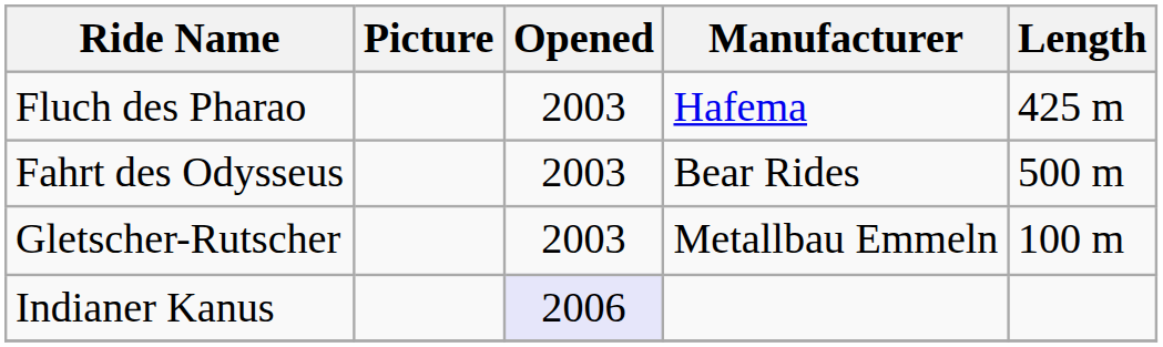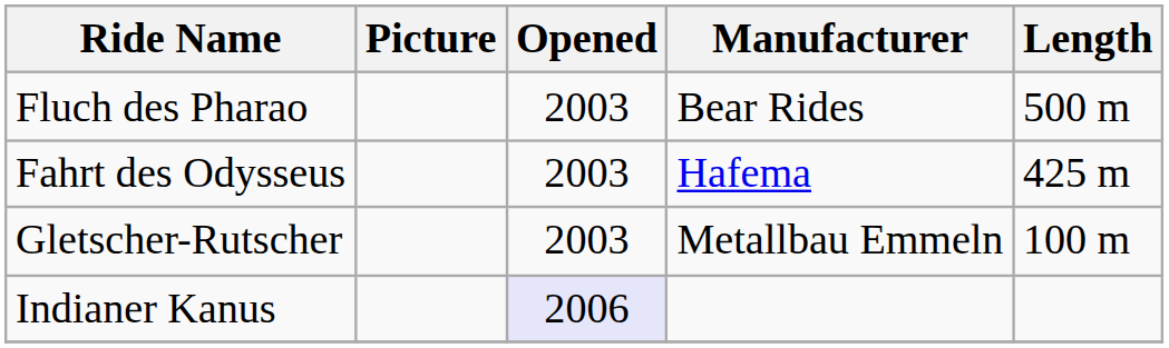Fluch des Pharao | Manufacturer: Hafema -> Bear Rides
Fluch des Pharao | Length: 425 m -> 500 m
Fahrt des Odysseus | Manufacturer: Bear Rides -> Hafema
Fahrt des Odysseus | Length: 500 m -> 425 m
